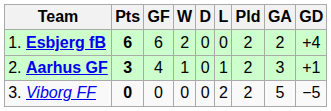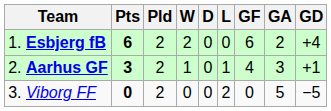columns swapped: Pld <-> GF
